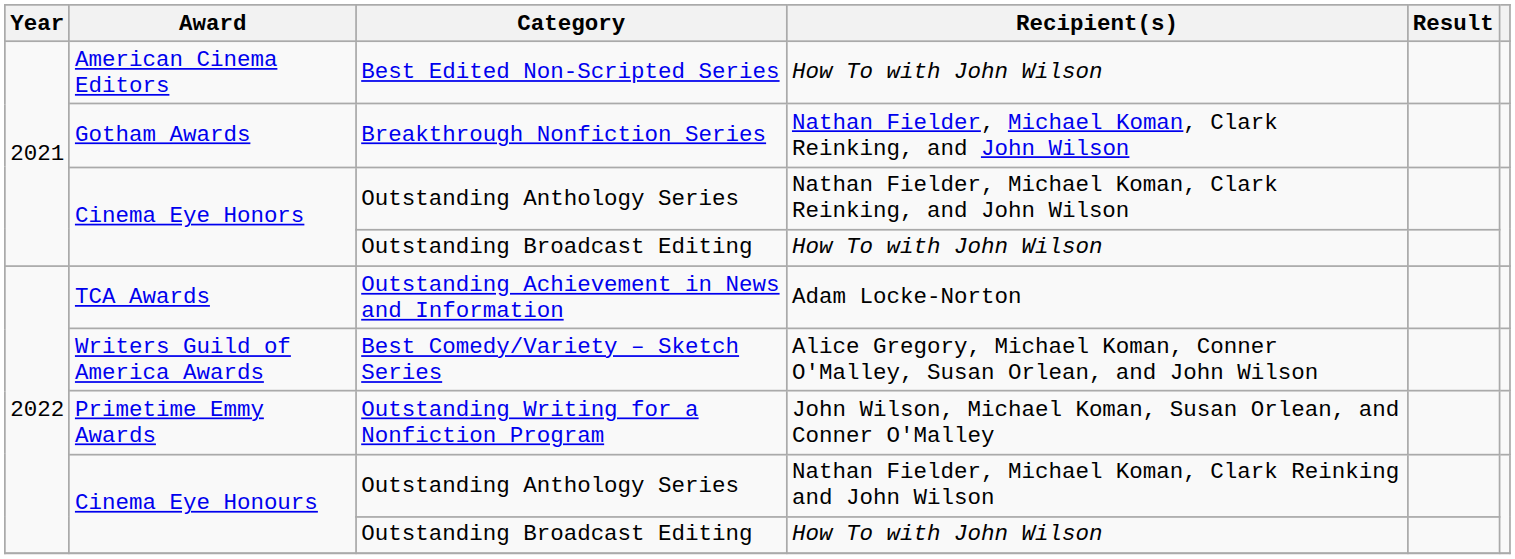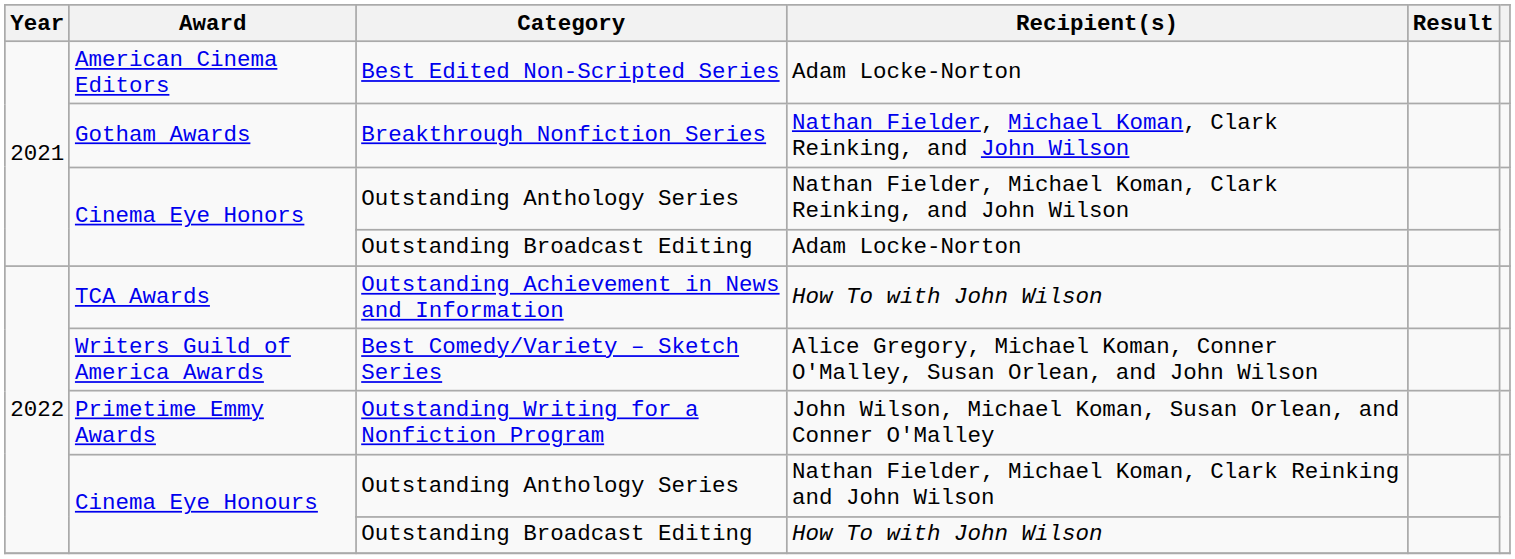American Cinema Editors | Recipient(s): How To with John Wilson -> Adam Locke-Norton
Cinema Eye Honors / Outstanding Broadcast Editing | Recipient(s): How To with John Wilson -> Adam Locke-Norton
TCA Awards | Recipient(s): Adam Locke-Norton -> How To with John Wilson
